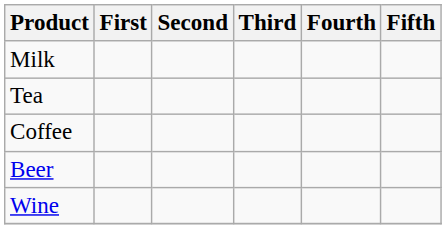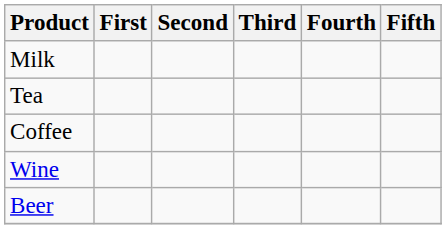rows swapped: Wine <-> Beer
